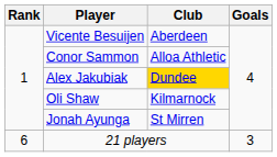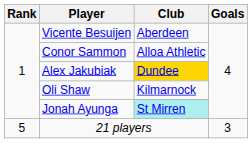Jonah Ayunga | Club: no background -> paleturquoise background
21 players | Rank: 6 -> 5
